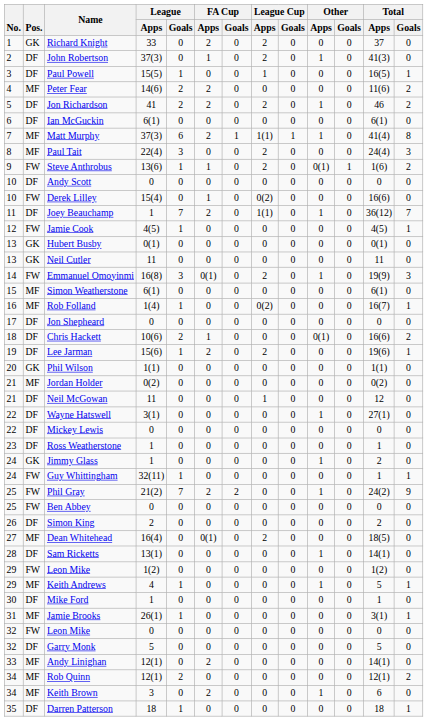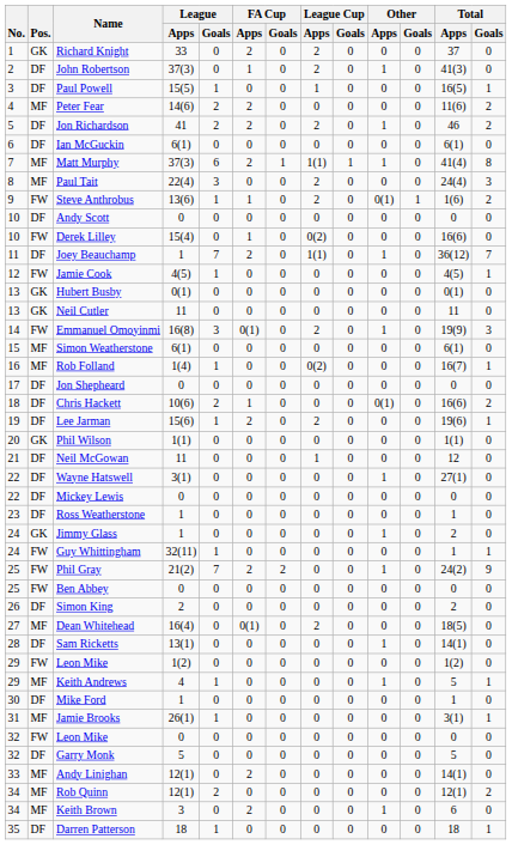- row: 21 | MF | Jordan Holder | 0(2) | 0 | 0 | 0 | 0 | 0 | 0 | 0 | 0(2) | 0
